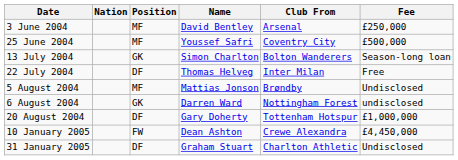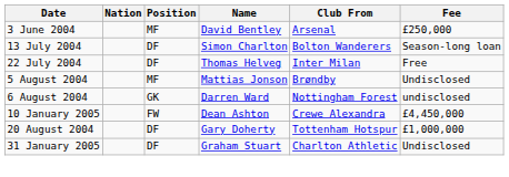- row: 25 June 2004 | MF | Youssef Safri | Coventry City | £500,000
13 July 2004 | Position: GK -> DF
rows swapped: 20 August 2004 <-> 10 January 2005
